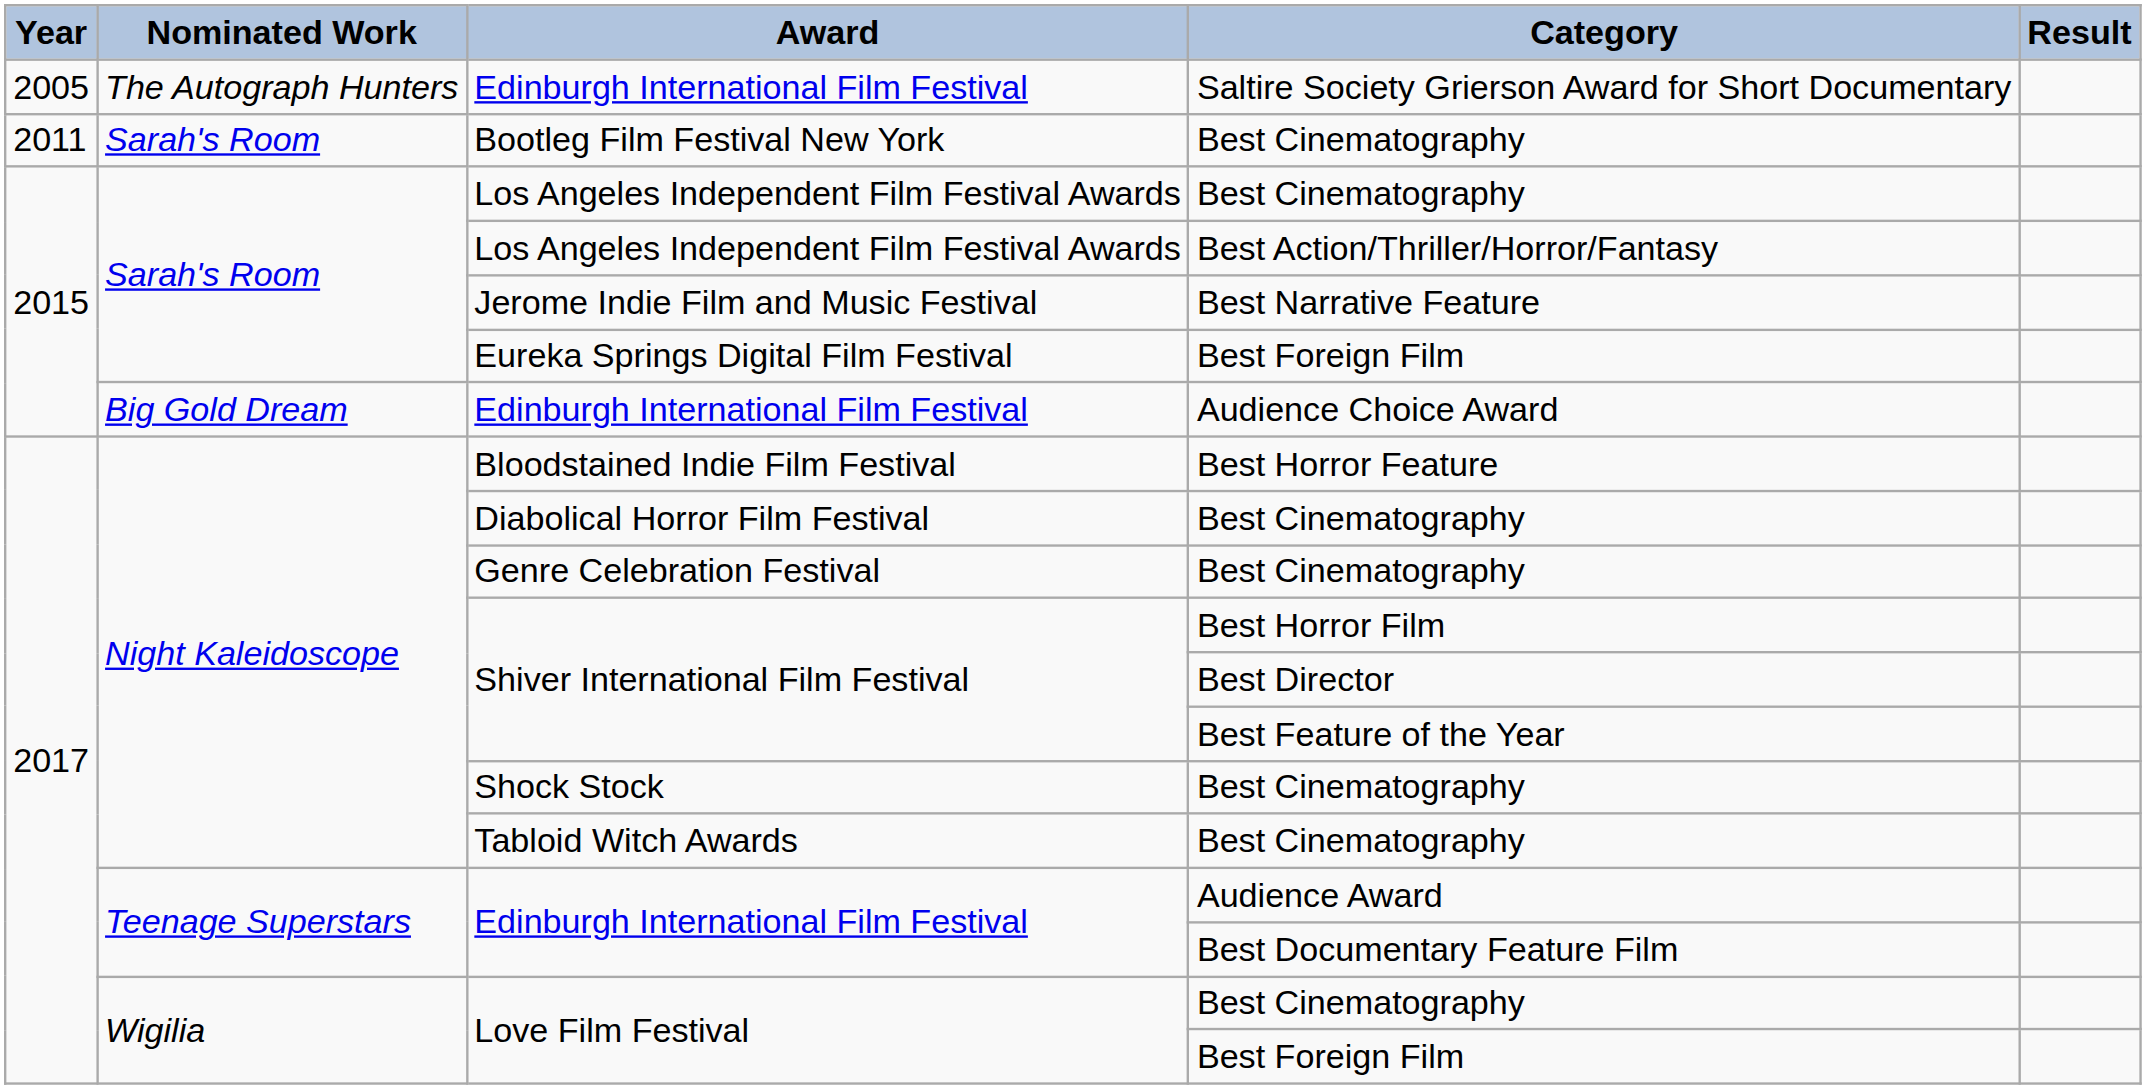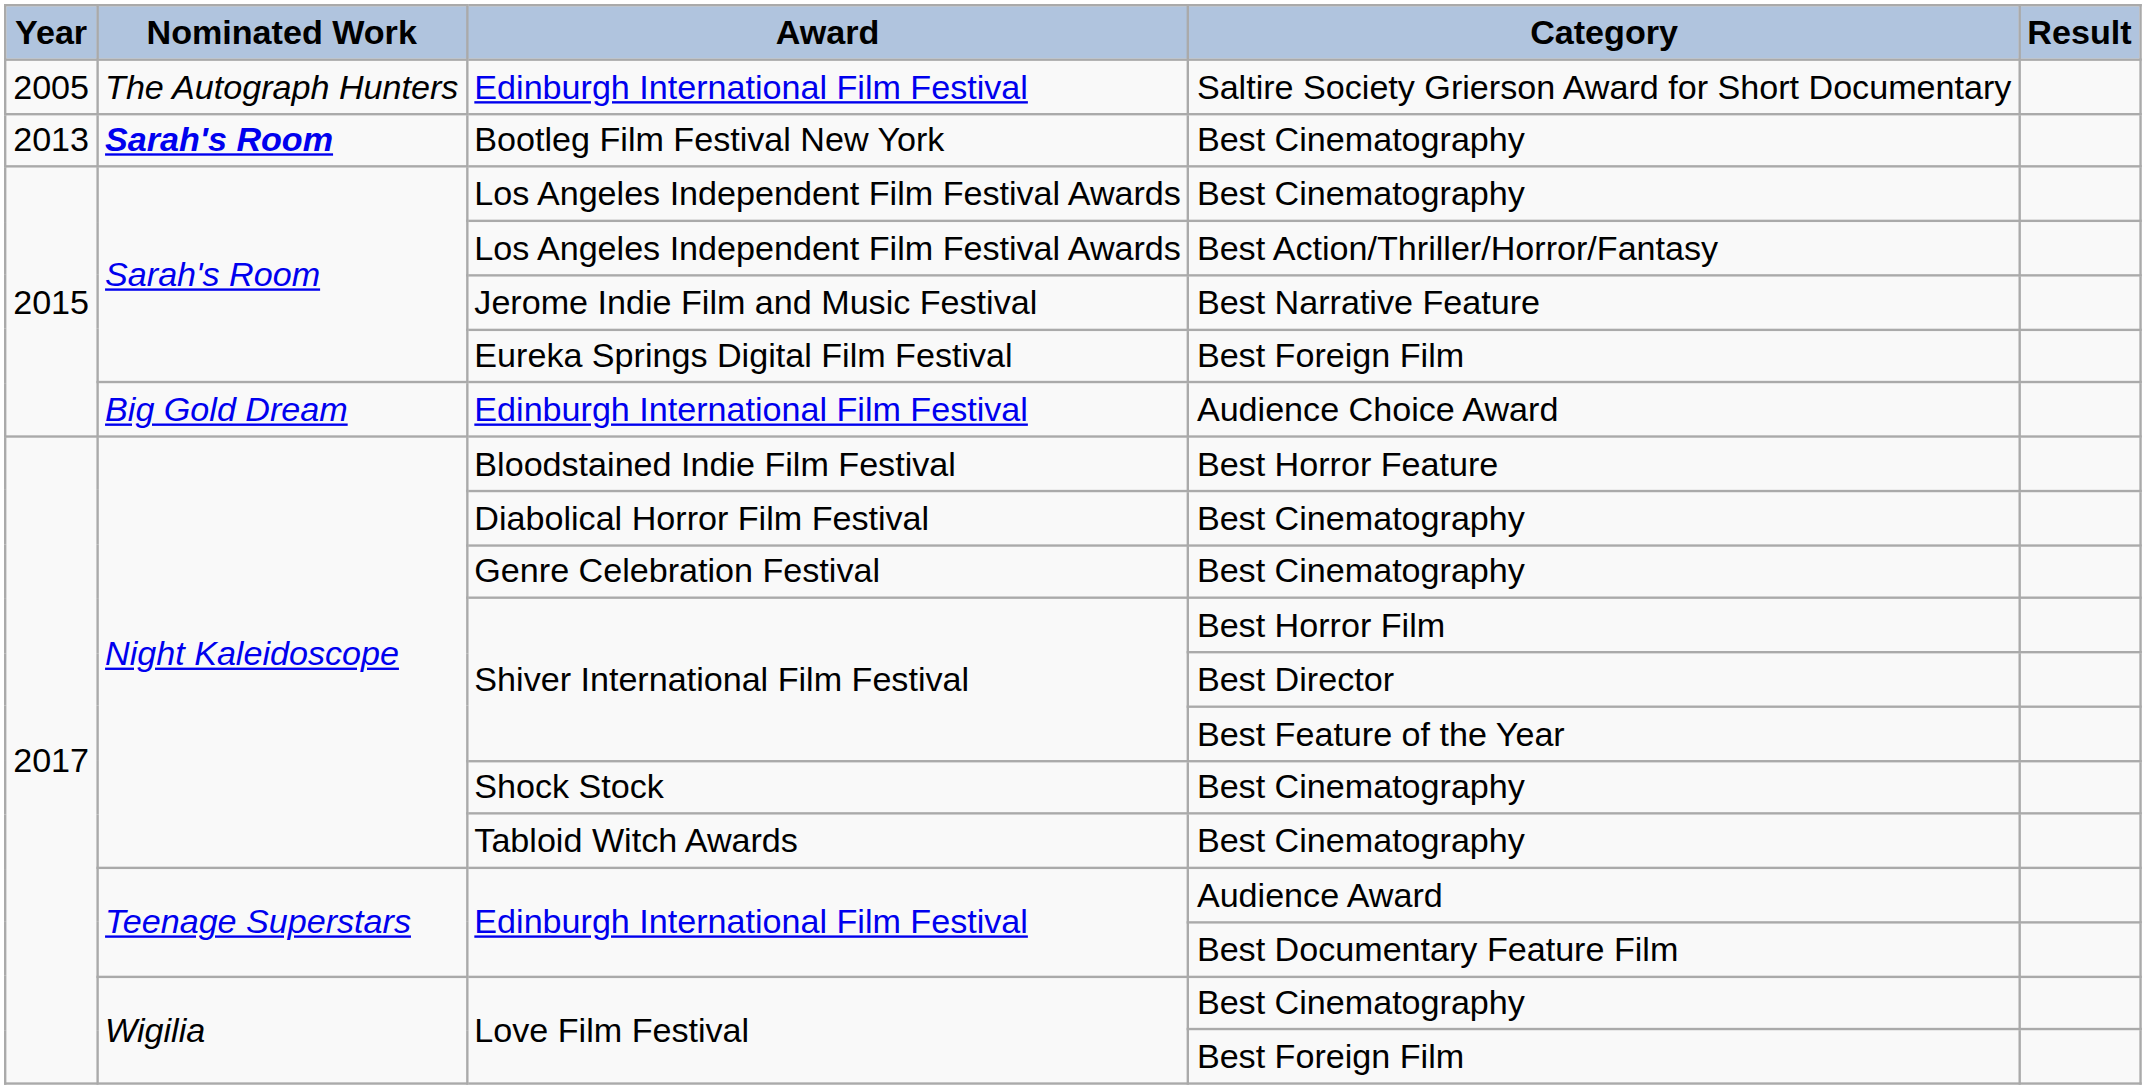Bootleg Film Festival New York | Year: 2011 -> 2013
Bootleg Film Festival New York | Nominated Work: normal -> bold
